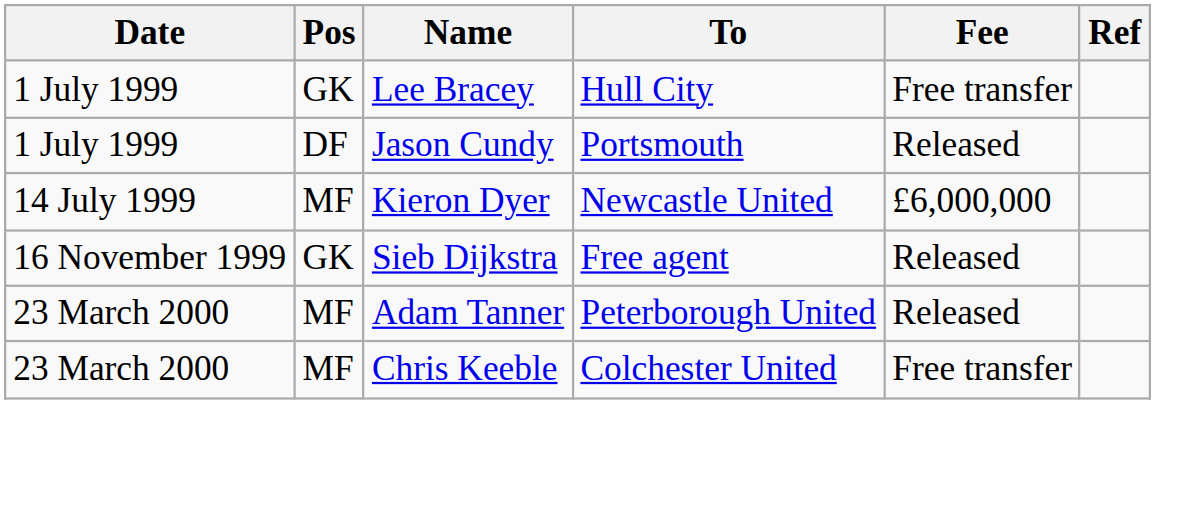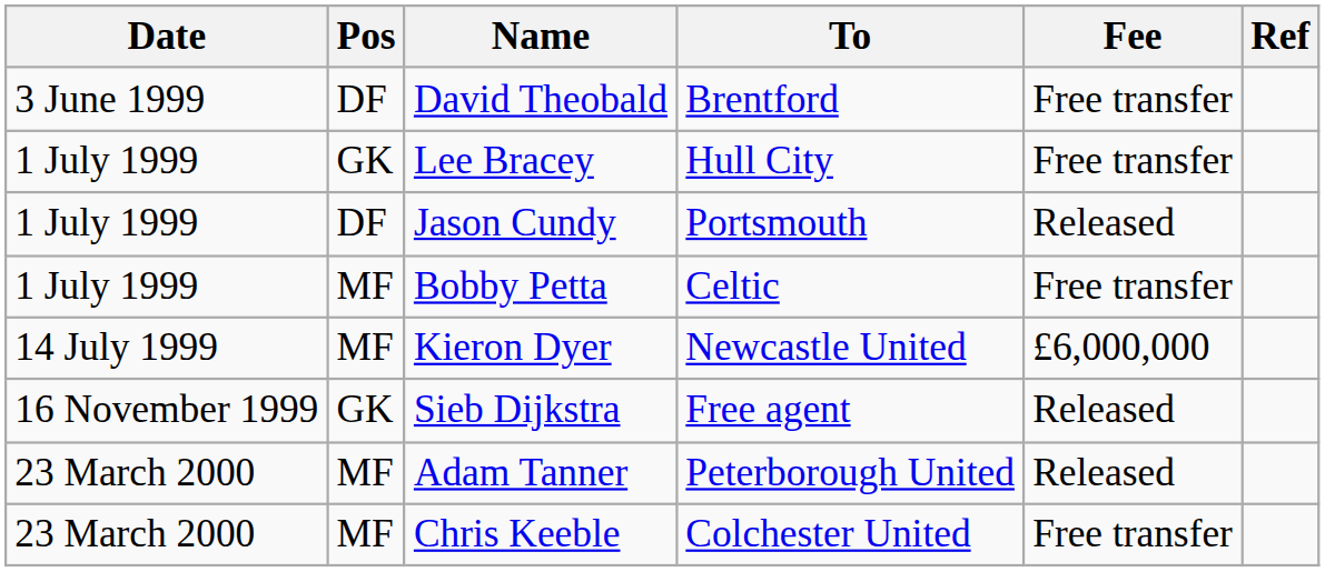+ row: 3 June 1999 | DF | David Theobald | Brentford | Free transfer
+ row: 1 July 1999 | MF | Bobby Petta | Celtic | Free transfer
